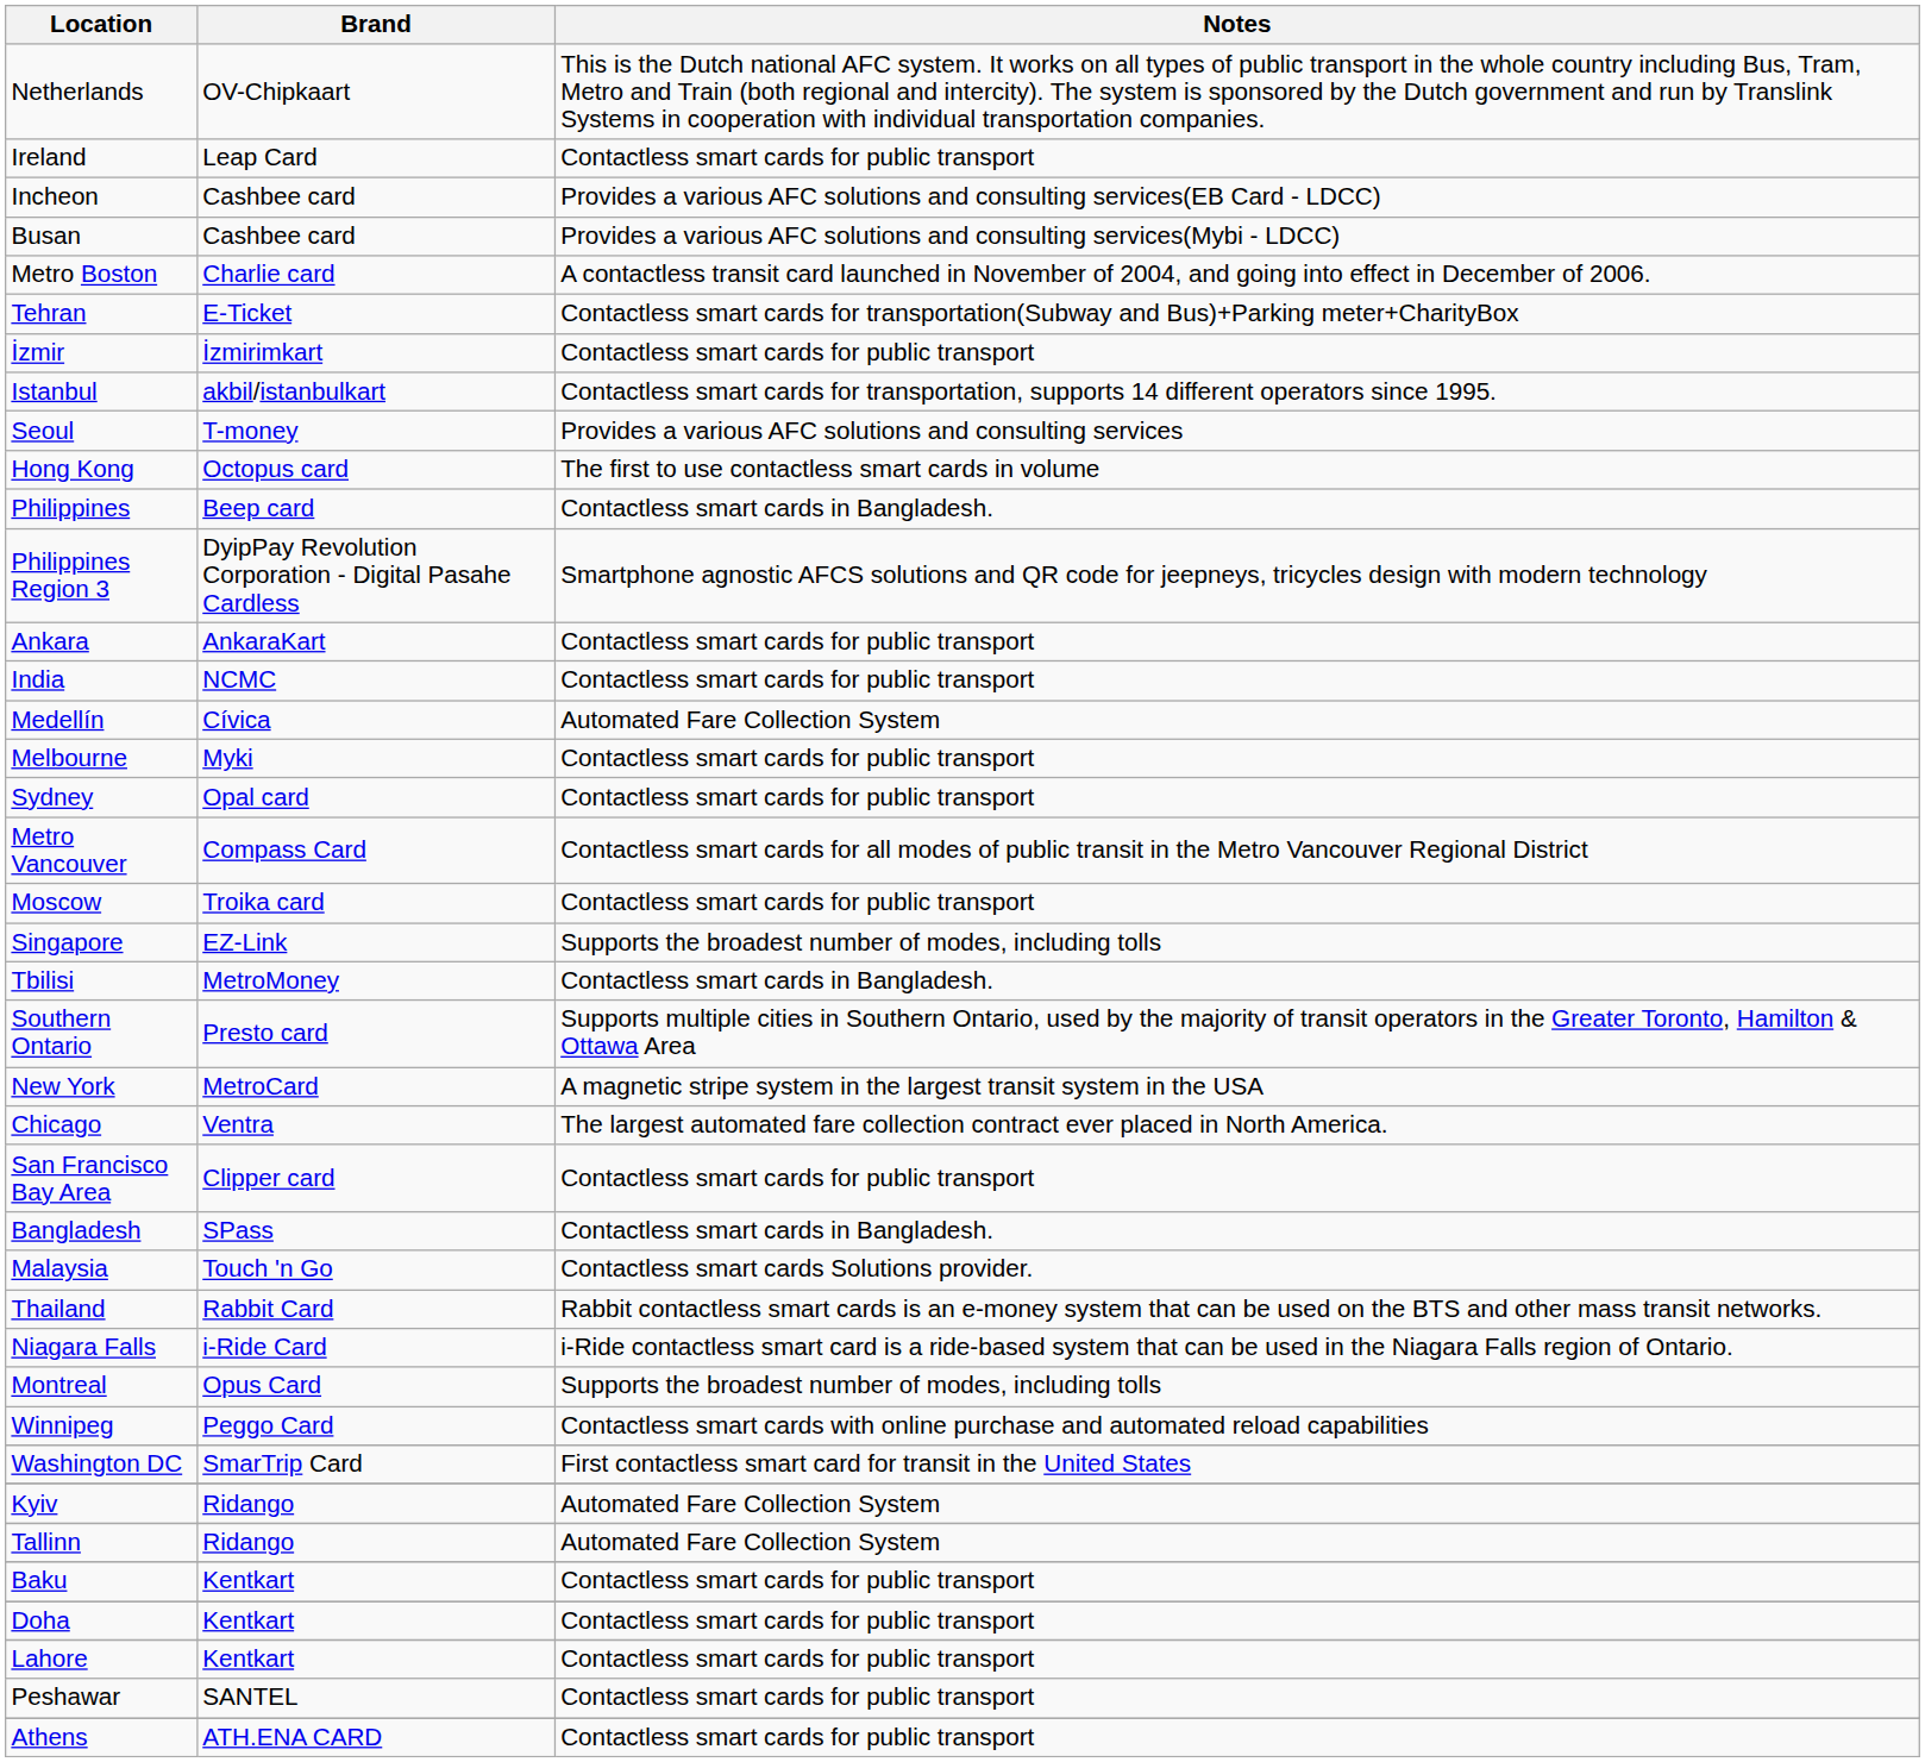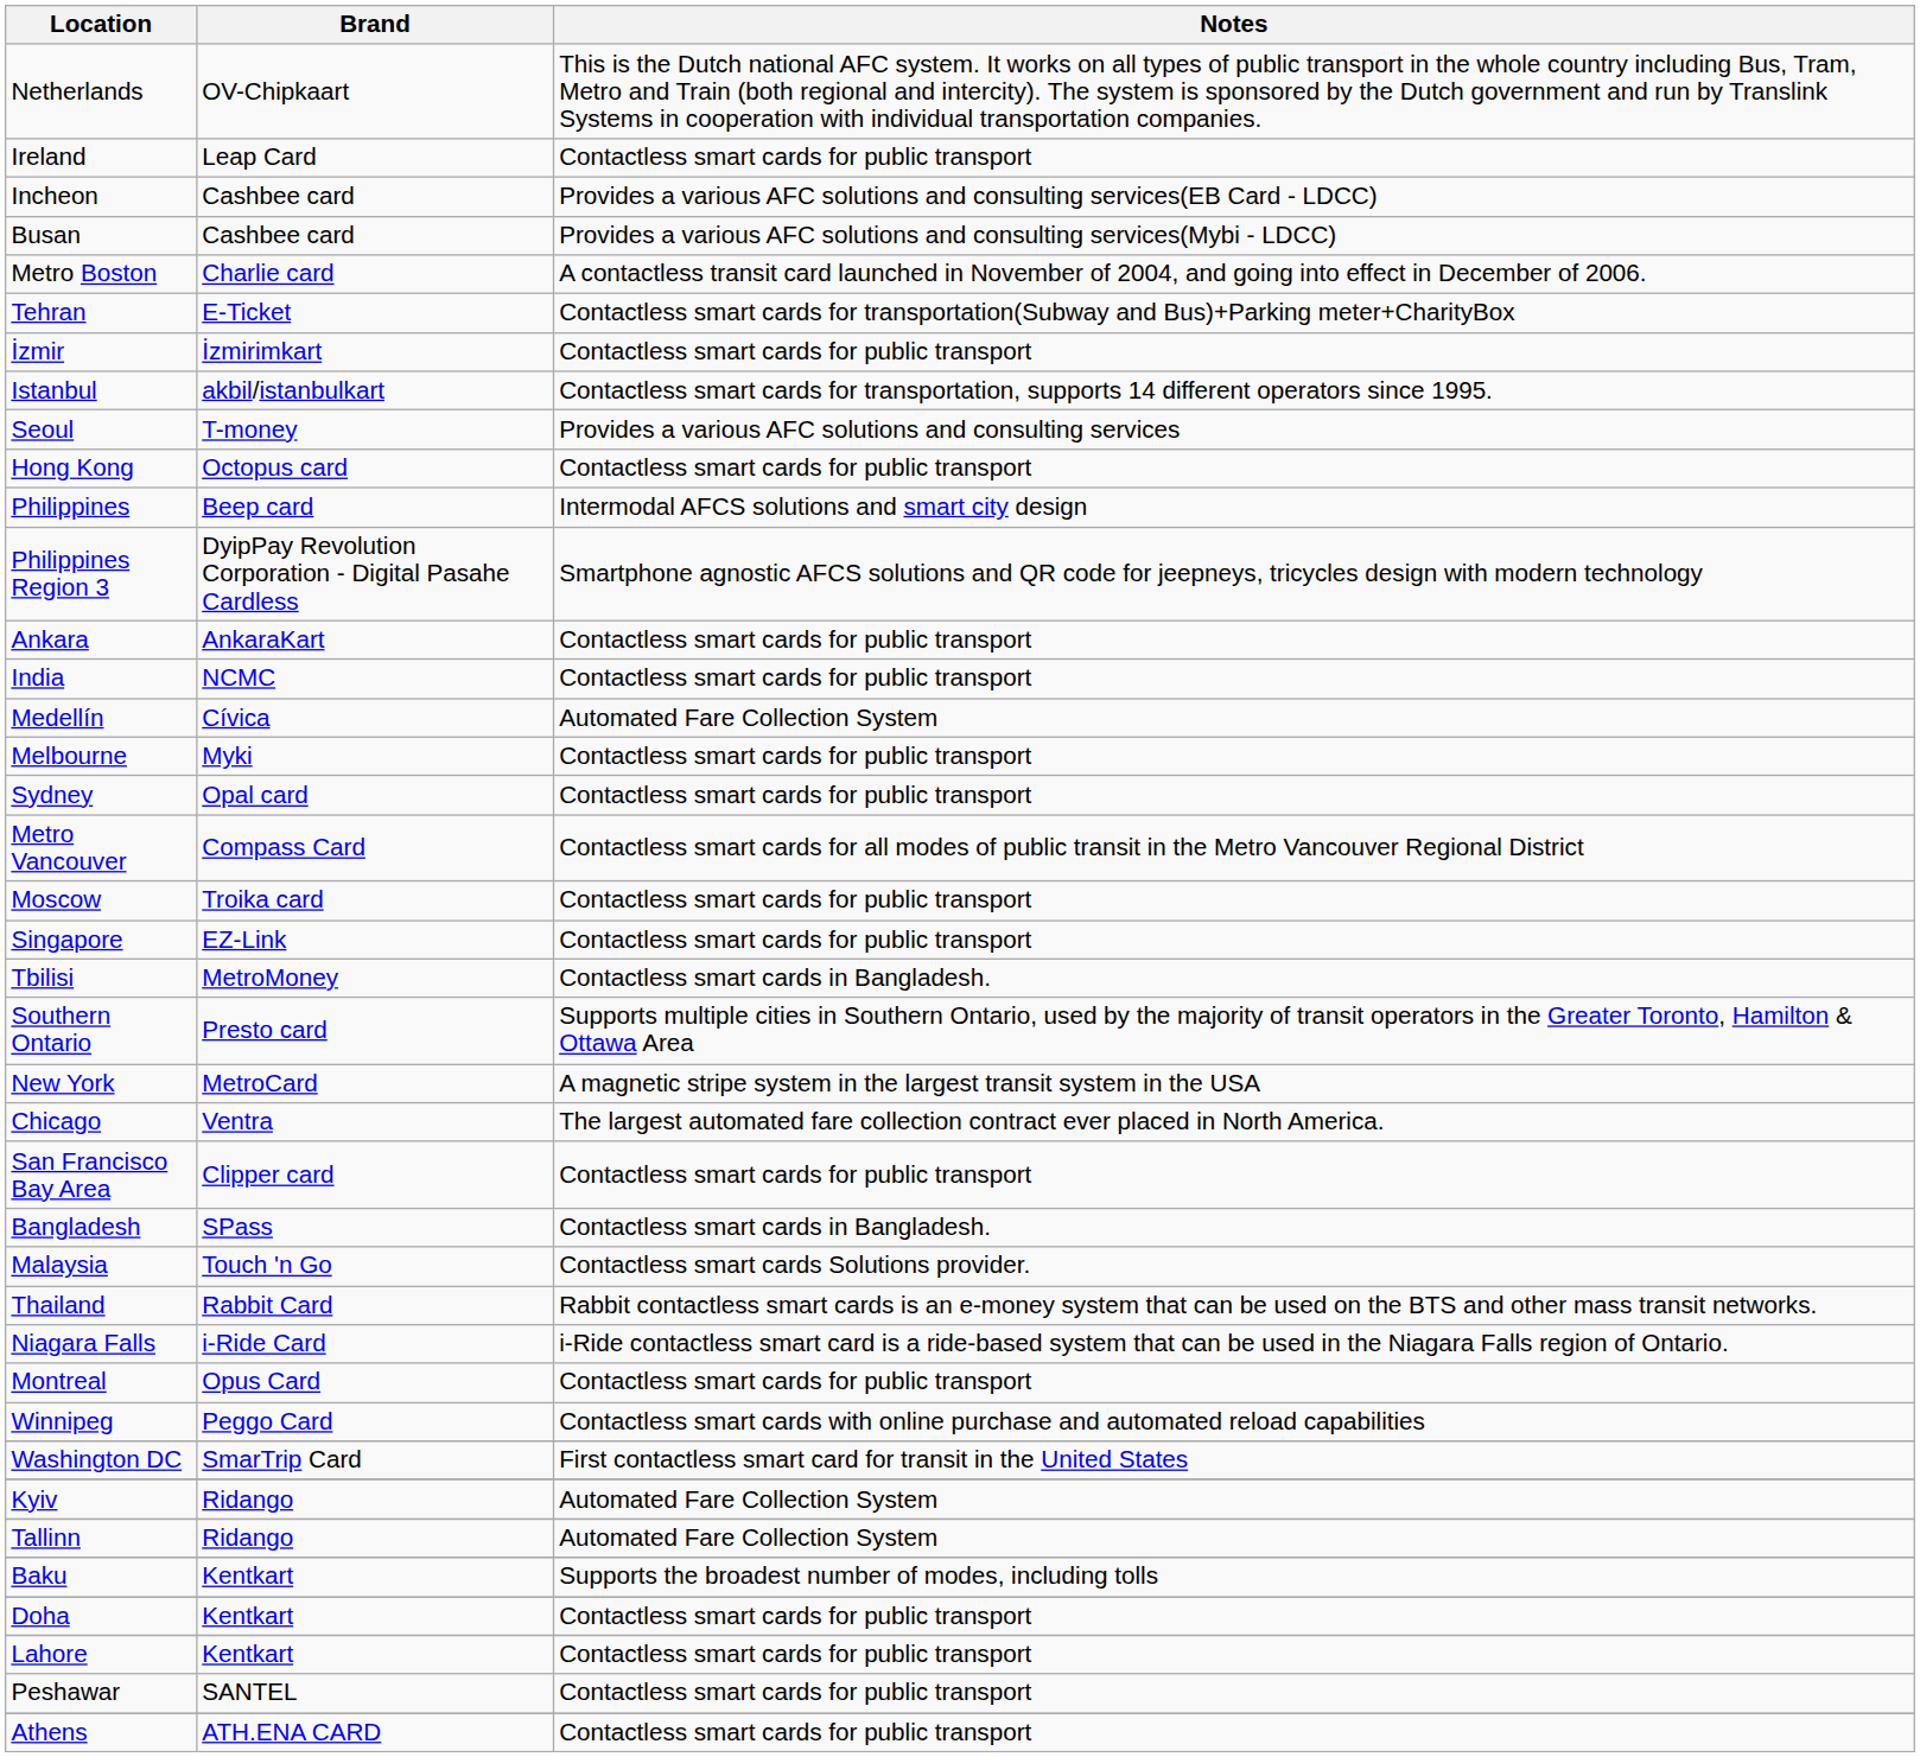Hong Kong | Notes: The first to use contactless smart cards in volume -> Contactless smart cards for public transport
Philippines | Notes: Contactless smart cards in Bangladesh. -> Intermodal AFCS solutions and smart city design
Singapore | Notes: Supports the broadest number of modes, including tolls -> Contactless smart cards for public transport
Montreal | Notes: Supports the broadest number of modes, including tolls -> Contactless smart cards for public transport
Baku | Notes: Contactless smart cards for public transport -> Supports the broadest number of modes, including tolls
